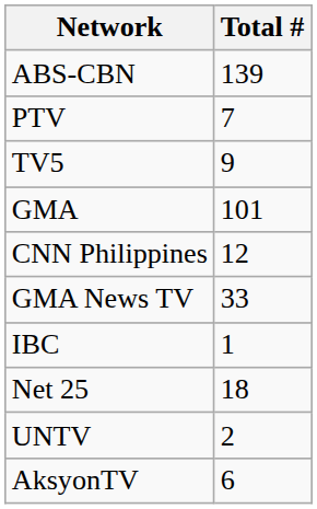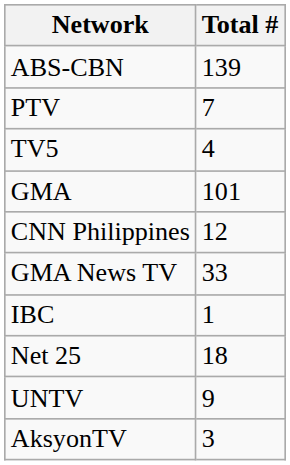TV5 | Total #: 9 -> 4
UNTV | Total #: 2 -> 9
AksyonTV | Total #: 6 -> 3
